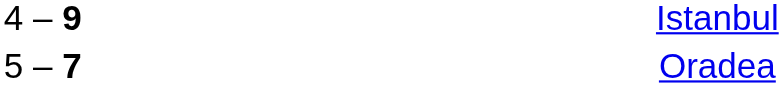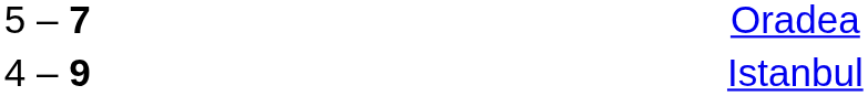rows swapped: Istanbul <-> Oradea
